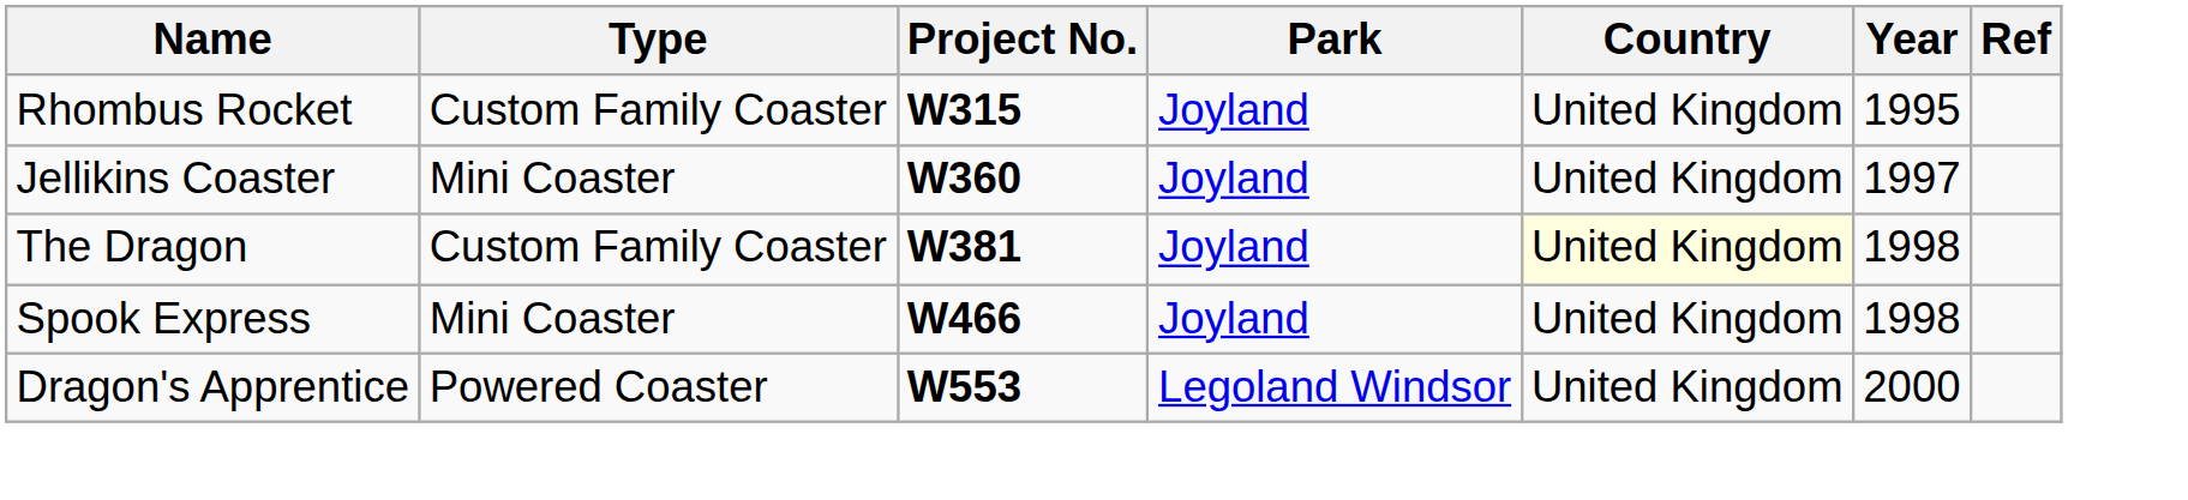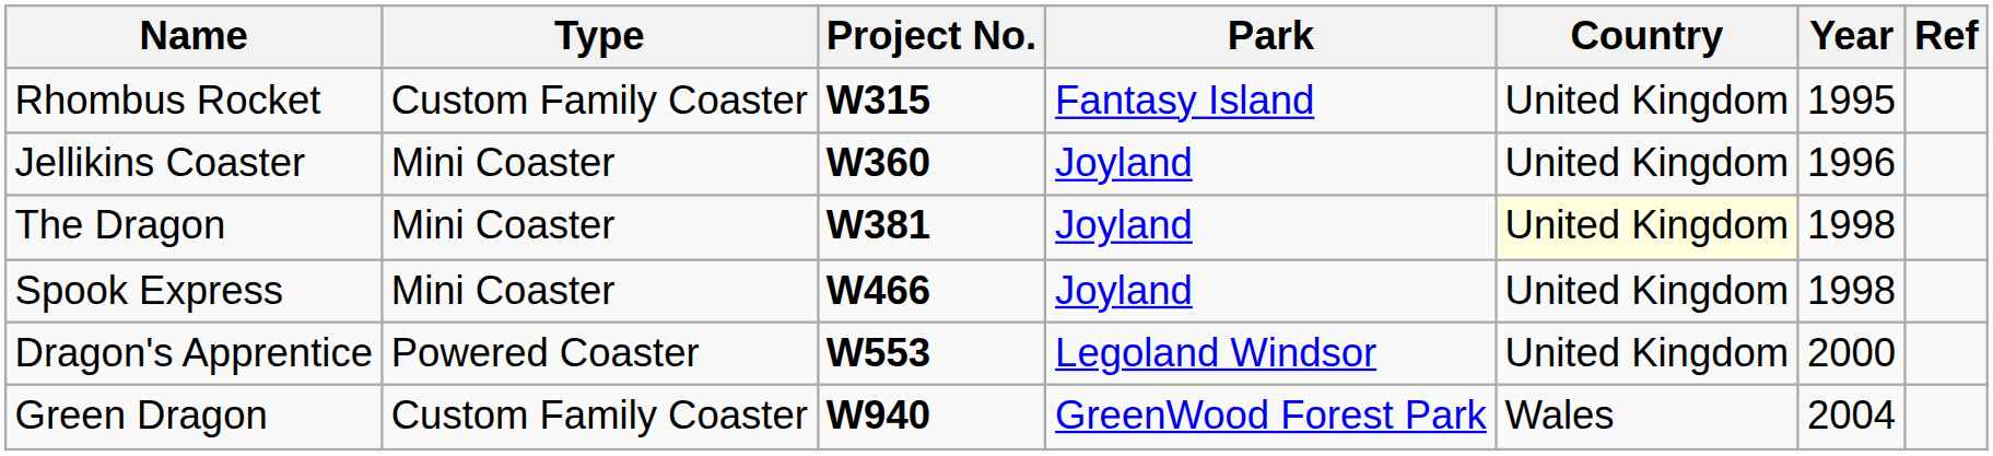Rhombus Rocket | Park: Joyland -> Fantasy Island
Jellikins Coaster | Year: 1997 -> 1996
The Dragon | Type: Custom Family Coaster -> Mini Coaster
+ row: Green Dragon | Custom Family Coaster | W940 | GreenWood Forest Park | Wales | 2004
